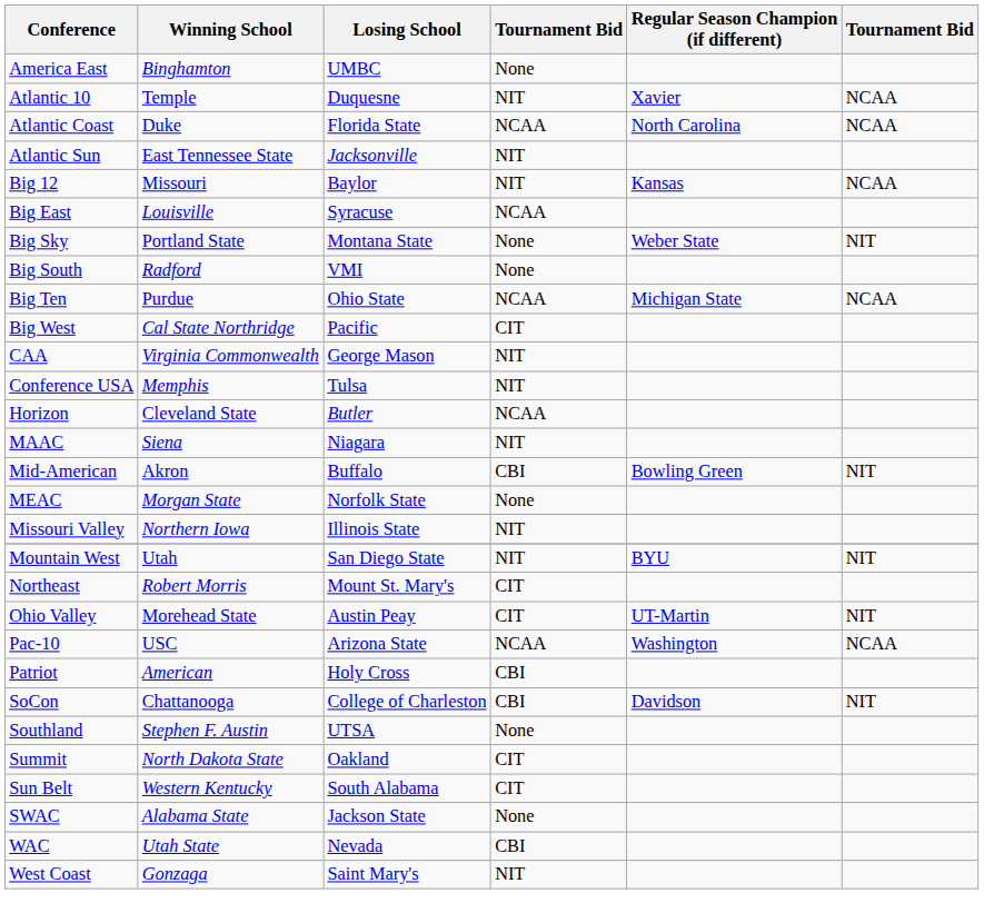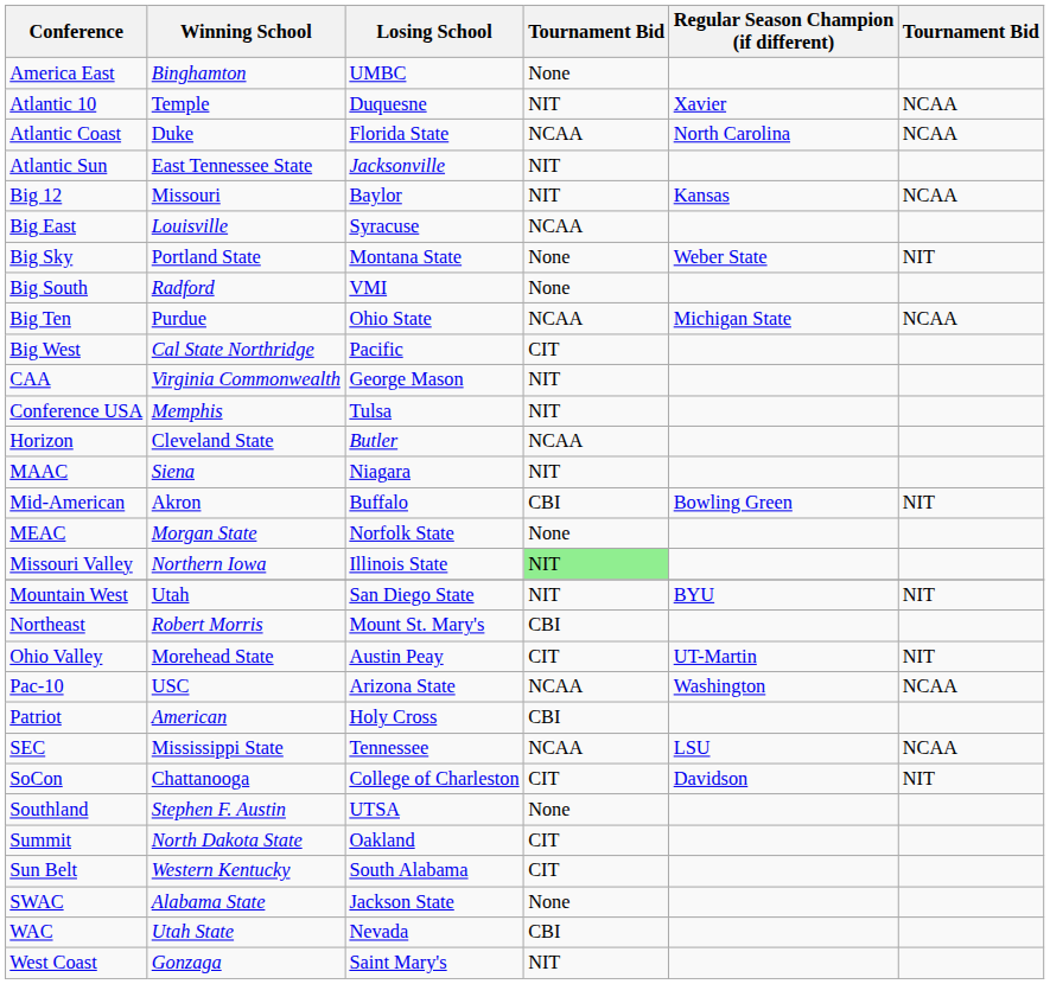Missouri Valley | column 4: no background -> lightgreen background
Northeast | column 4: CIT -> CBI
+ row: SEC | Mississippi State | Tennessee | NCAA | LSU | NCAA
SoCon | column 4: CBI -> CIT
